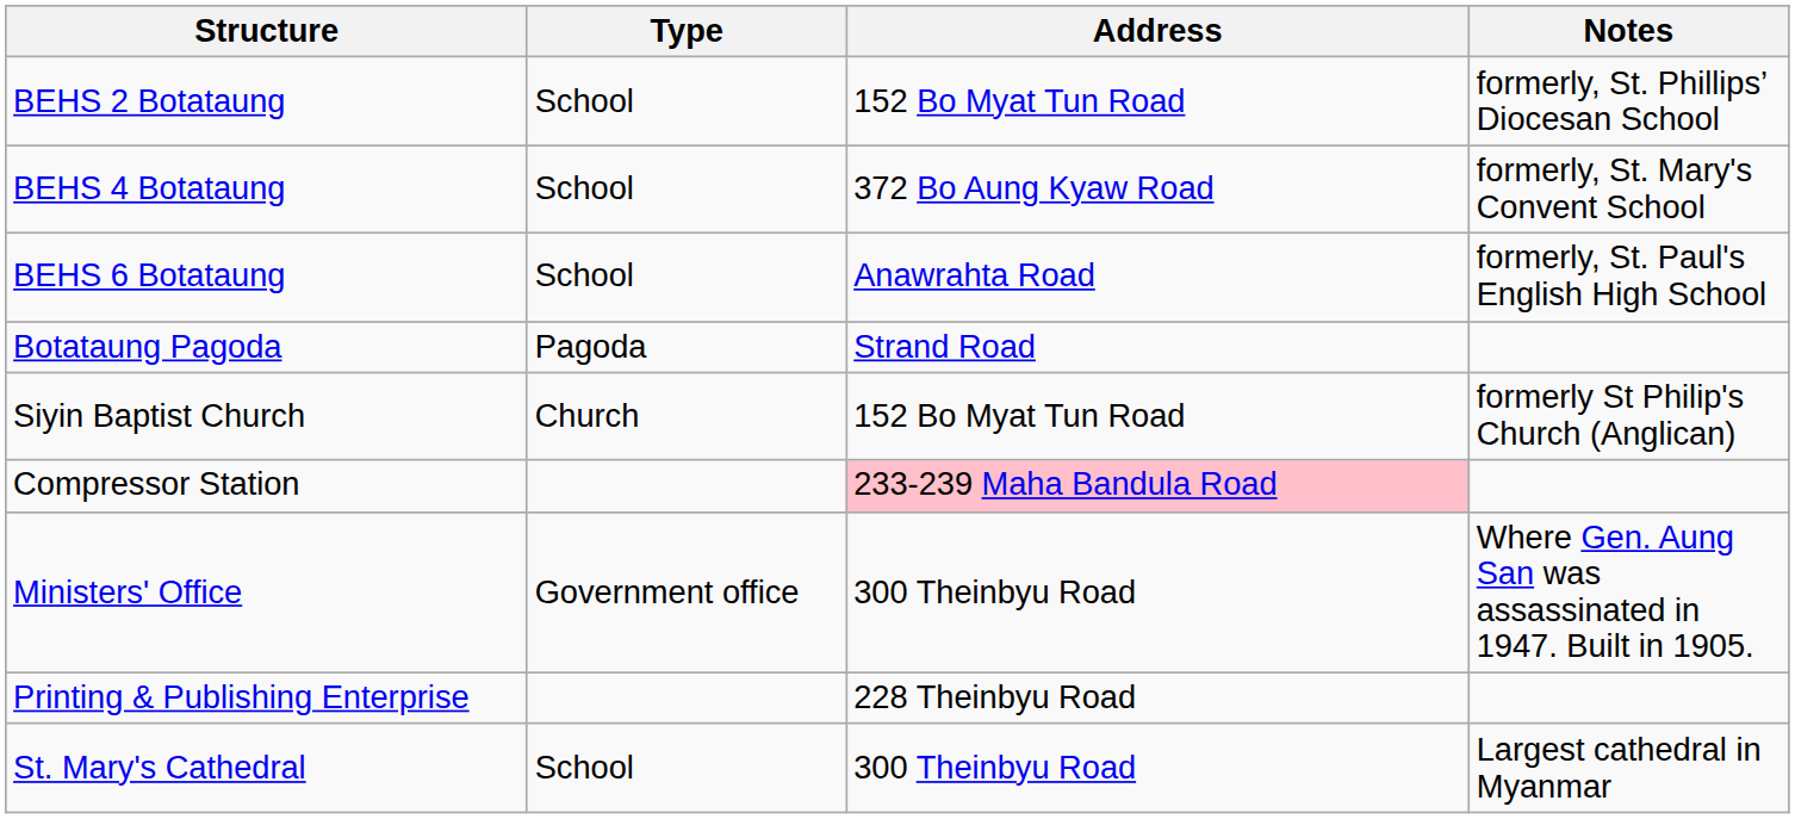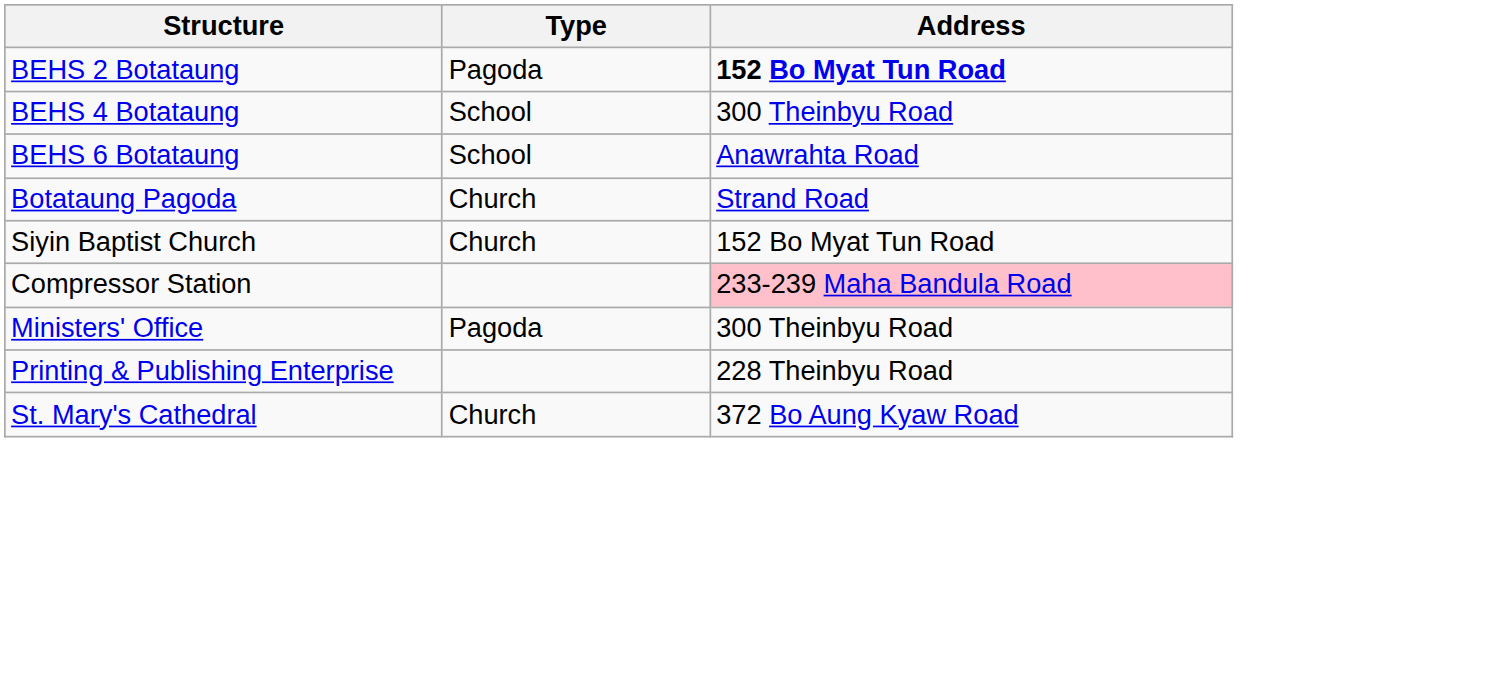- column: Notes | formerly, St. Phillips’ Diocesan School | formerly, St. Mary's Convent School | formerly, St. Paul's English High School | formerly St Philip's Church (Anglican) | Where Gen. Aung San was assassinated in 1947. Built in 1905. | Largest cathedral in Myanmar
BEHS 2 Botataung | Type: School -> Pagoda
BEHS 2 Botataung | Address: normal -> bold
BEHS 4 Botataung | Address: 372 Bo Aung Kyaw Road -> 300 Theinbyu Road
Botataung Pagoda | Type: Pagoda -> Church
Ministers' Office | Type: Government office -> Pagoda
St. Mary's Cathedral | Type: School -> Church
St. Mary's Cathedral | Address: 300 Theinbyu Road -> 372 Bo Aung Kyaw Road
